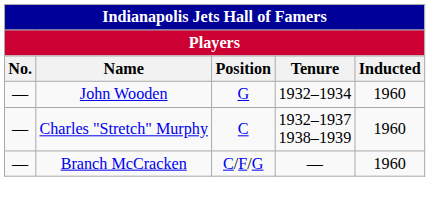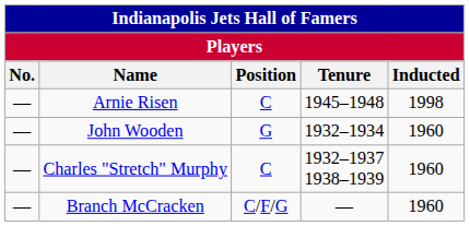+ row: — | Arnie Risen | C | 1945–1948 | 1998
